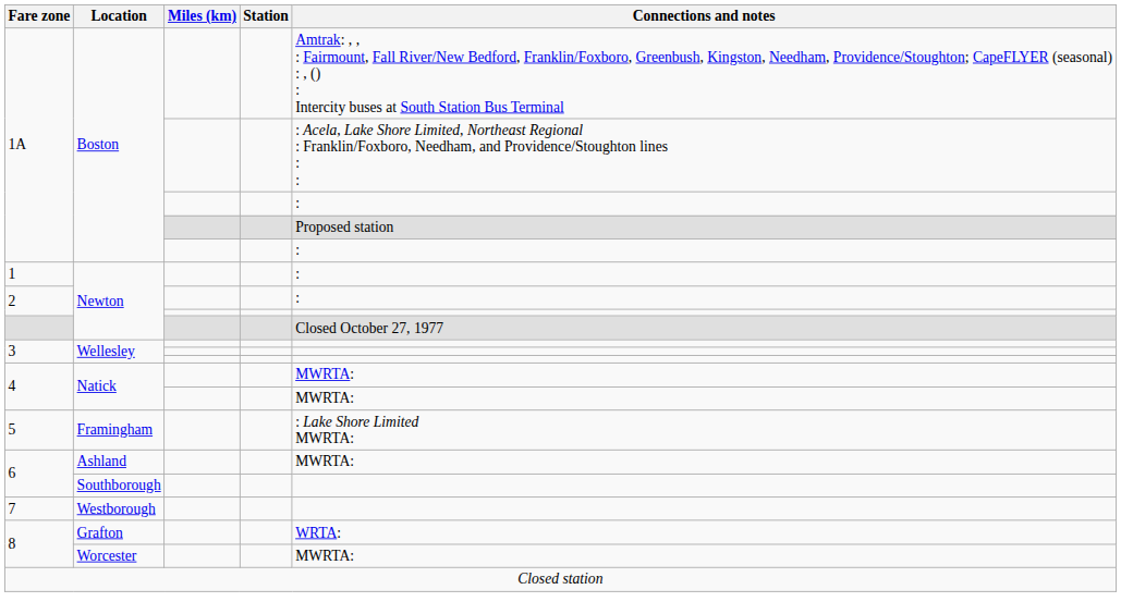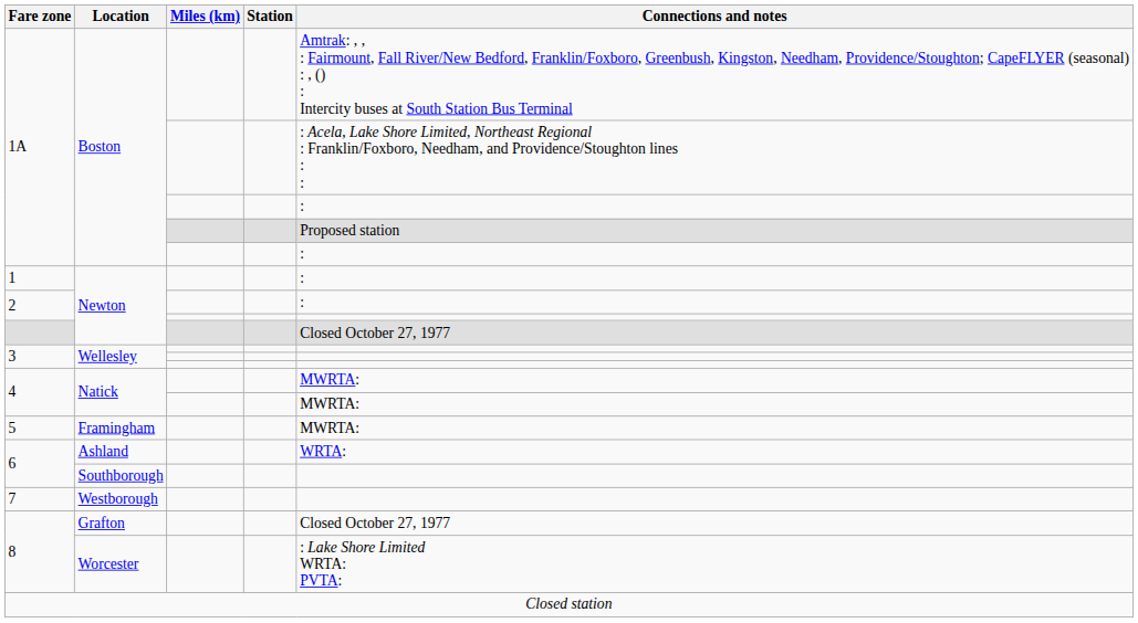5 | Connections and notes: : Lake Shore Limited MWRTA: -> MWRTA:
6 / Ashland | Connections and notes: MWRTA: -> WRTA:
8 / Grafton | Connections and notes: WRTA: -> Closed October 27, 1977
8 / Worcester | Connections and notes: MWRTA: -> : Lake Shore Limited WRTA: PVTA:
